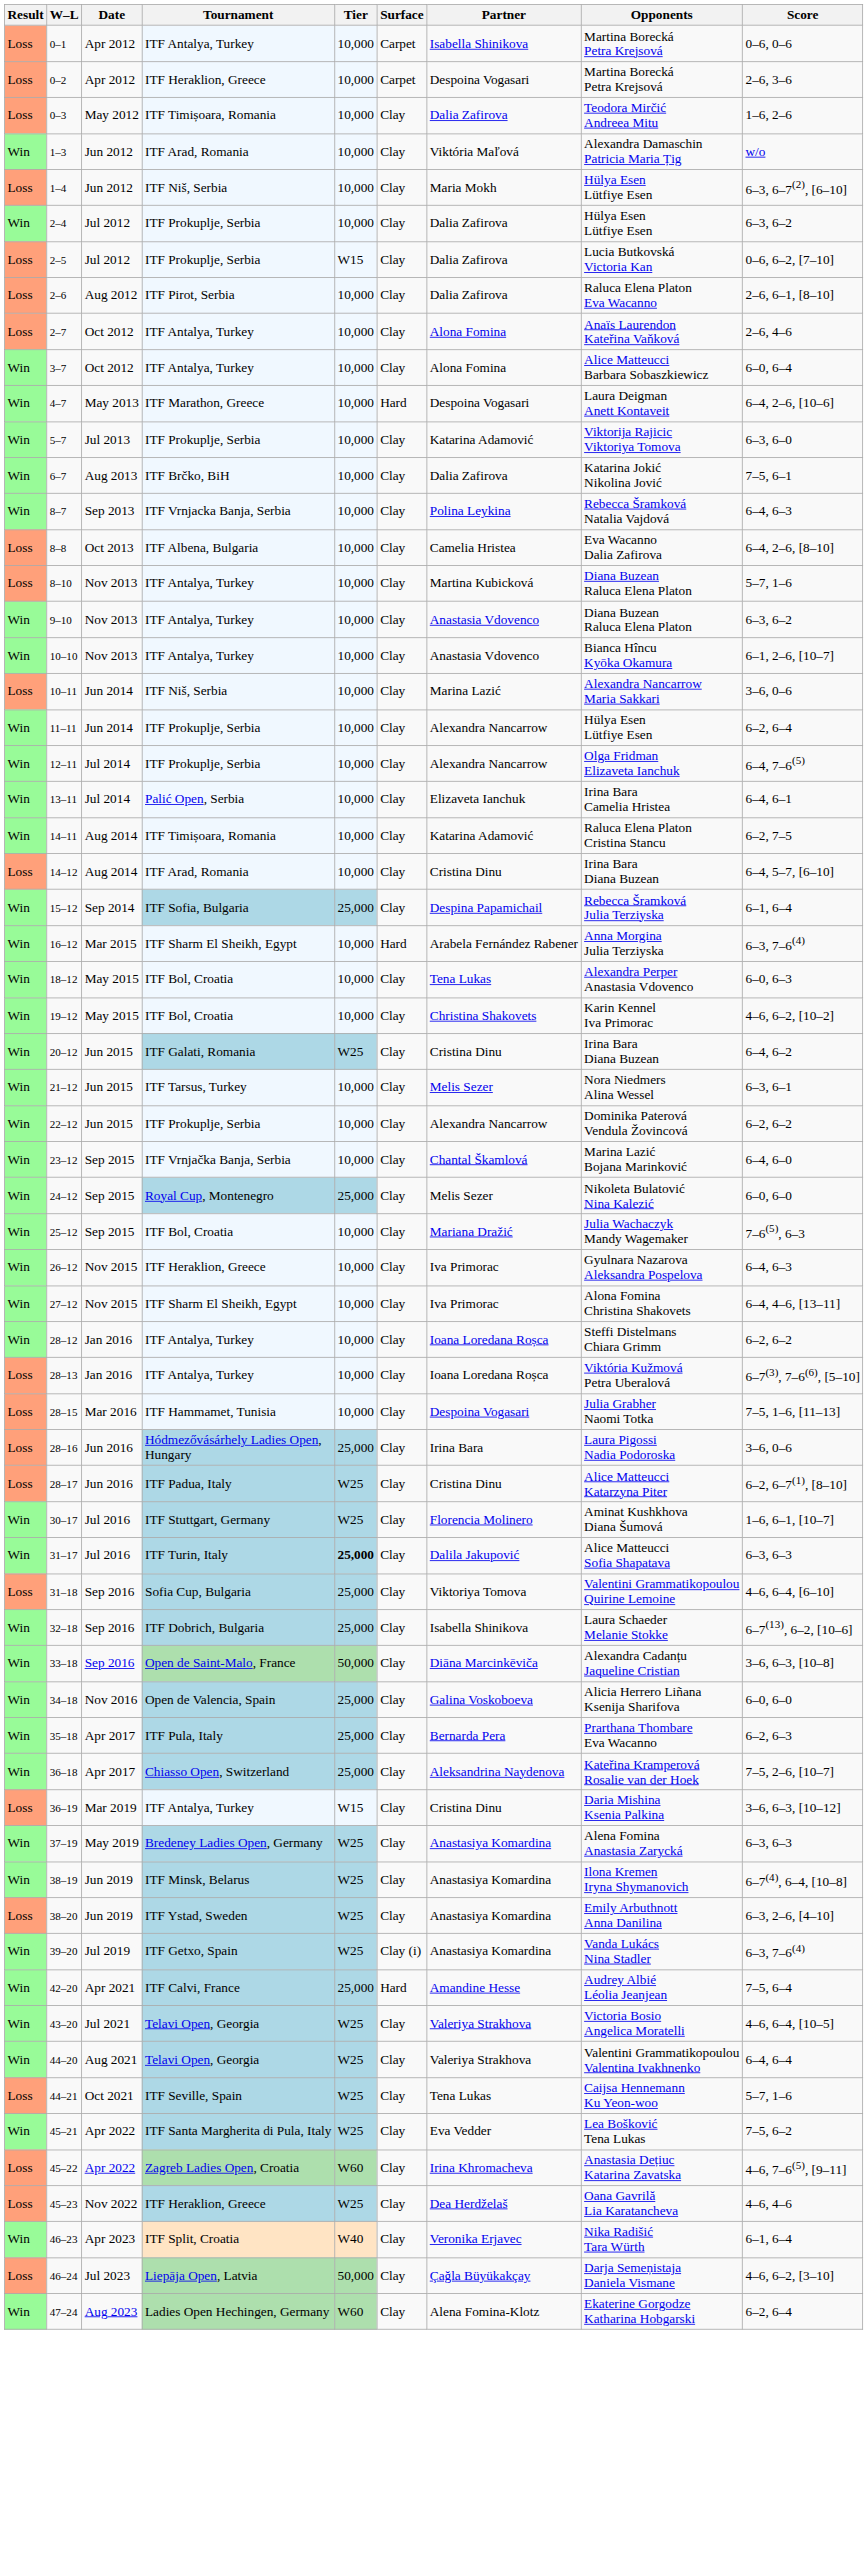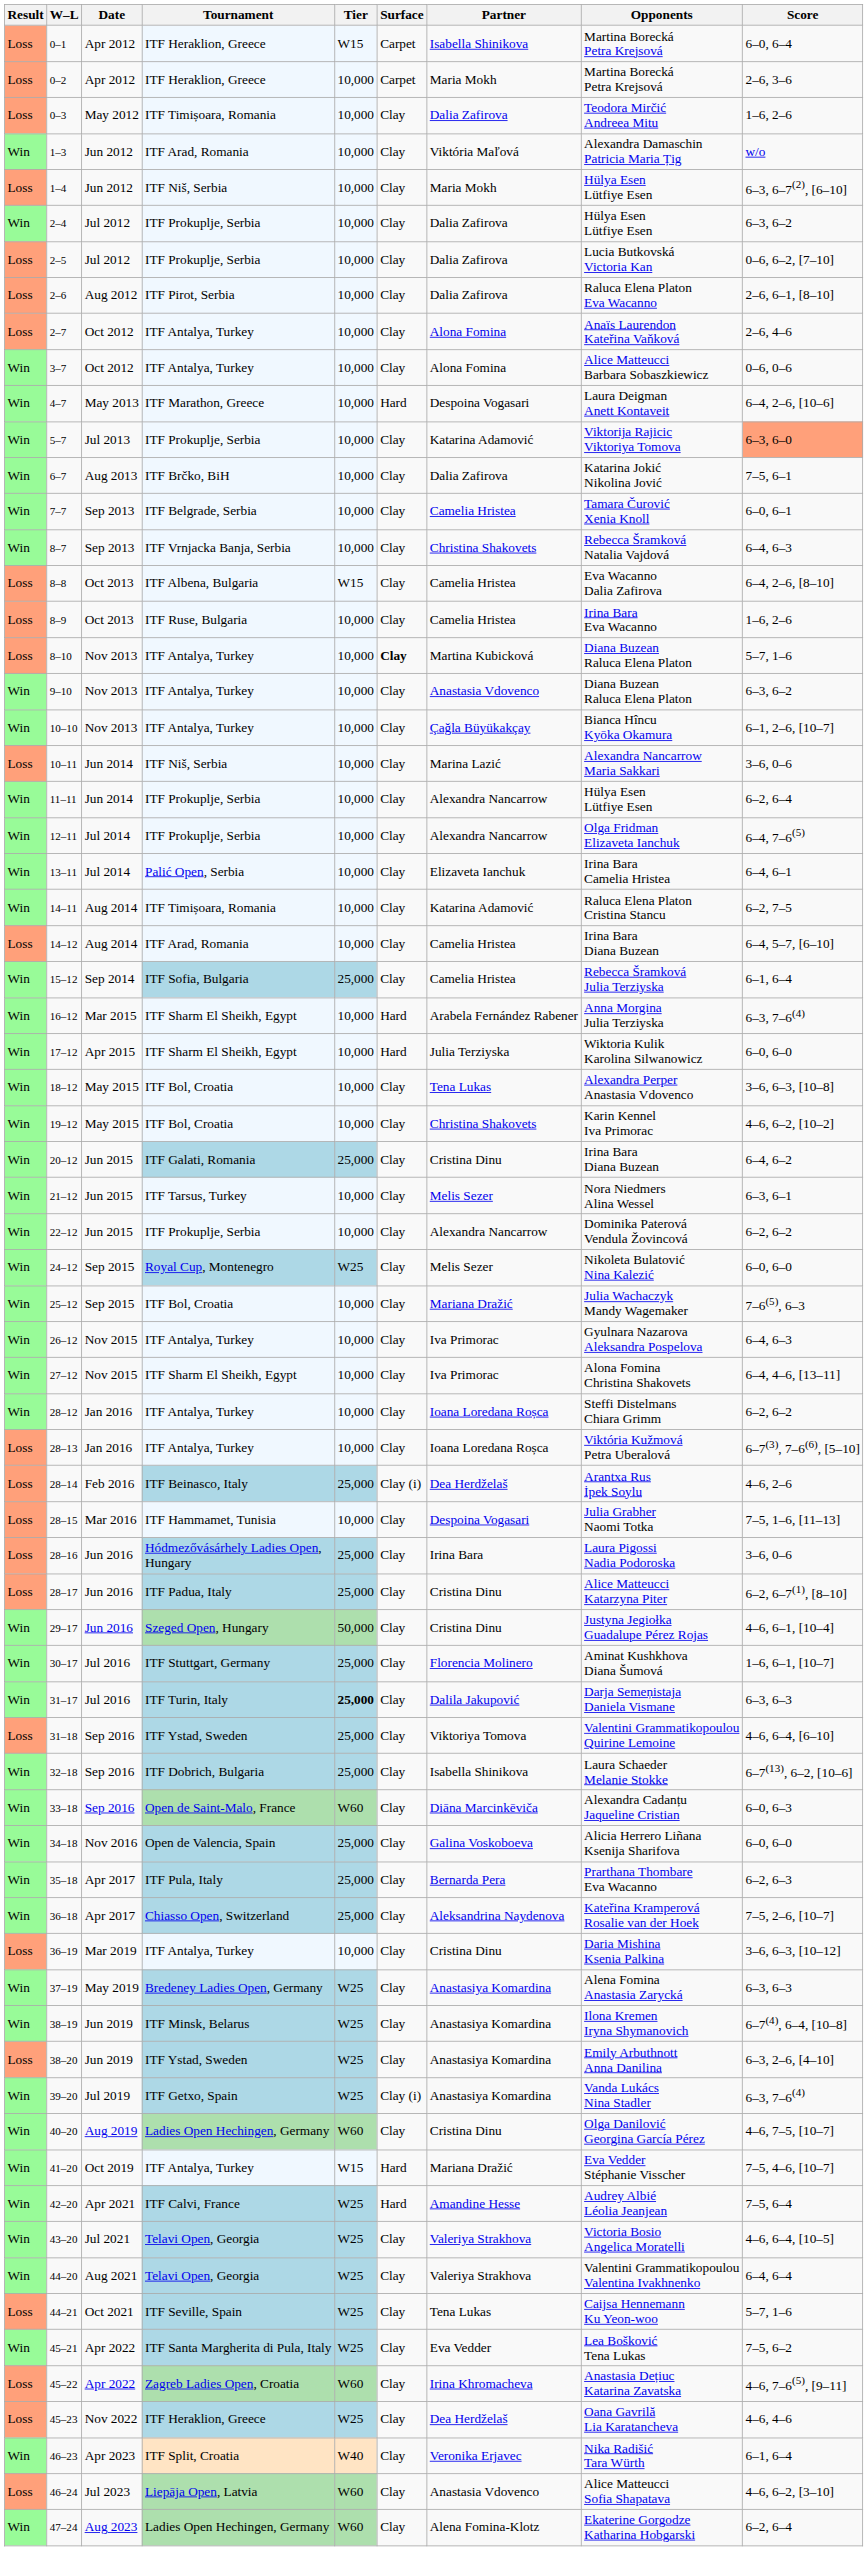0–1 | Tournament: ITF Antalya, Turkey -> ITF Heraklion, Greece
0–1 | Tier: 10,000 -> W15
0–1 | Score: 0–6, 0–6 -> 6–0, 6–4
0–2 | Partner: Despoina Vogasari -> Maria Mokh
2–5 | Tier: W15 -> 10,000
3–7 | Score: 6–0, 6–4 -> 0–6, 0–6
5–7 | Score: no background -> lightsalmon background
+ row: Win | 7–7 | Sep 2013 | ITF Belgrade, Serbia | 10,000 | Clay | Camelia Hristea | Tamara Čurović Xenia Knoll | 6–0, 6–1
8–7 | Partner: Polina Leykina -> Christina Shakovets
8–8 | Tier: 10,000 -> W15
+ row: Loss | 8–9 | Oct 2013 | ITF Ruse, Bulgaria | 10,000 | Clay | Camelia Hristea | Irina Bara Eva Wacanno | 1–6, 2–6
8–10 | Surface: normal -> bold
10–10 | Partner: Anastasia Vdovenco -> Çağla Büyükakçay
14–12 | Partner: Cristina Dinu -> Camelia Hristea
15–12 | Partner: Despina Papamichail -> Camelia Hristea
+ row: Win | 17–12 | Apr 2015 | ITF Sharm El Sheikh, Egypt | 10,000 | Hard | Julia Terziyska | Wiktoria Kulik Karolina Silwanowicz | 6–0, 6–0
18–12 | Score: 6–0, 6–3 -> 3–6, 6–3, [10–8]
20–12 | Tier: W25 -> 25,000
- row: Win | 23–12 | Sep 2015 | ITF Vrnjačka Banja, Serbia | 10,000 | Clay | Chantal Škamlová | Marina Lazić Bojana Marinković | 6–4, 6–0
24–12 | Tier: 25,000 -> W25
26–12 | Tournament: ITF Heraklion, Greece -> ITF Antalya, Turkey
+ row: Loss | 28–14 | Feb 2016 | ITF Beinasco, Italy | 25,000 | Clay (i) | Dea Herdželaš | Arantxa Rus İpek Soylu | 4–6, 2–6
28–17 | Tier: W25 -> 25,000
+ row: Win | 29–17 | Jun 2016 | Szeged Open, Hungary | 50,000 | Clay | Cristina Dinu | Justyna Jegiołka Guadalupe Pérez Rojas | 4–6, 6–1, [10–4]
30–17 | Tier: W25 -> 25,000
31–17 | Opponents: Alice Matteucci Sofia Shapatava -> Darja Semeņistaja Daniela Vismane
31–18 | Tournament: Sofia Cup, Bulgaria -> ITF Ystad, Sweden
33–18 | Tier: 50,000 -> W60
33–18 | Score: 3–6, 6–3, [10–8] -> 6–0, 6–3
36–19 | Tier: W15 -> 10,000
+ row: Win | 40–20 | Aug 2019 | Ladies Open Hechingen, Germany | W60 | Clay | Cristina Dinu | Olga Danilović Georgina García Pérez | 4–6, 7–5, [10–7]
+ row: Win | 41–20 | Oct 2019 | ITF Antalya, Turkey | W15 | Hard | Mariana Dražić | Eva Vedder Stéphanie Visscher | 7–5, 4–6, [10–7]
42–20 | Tier: 25,000 -> W25
46–24 | Tier: 50,000 -> W60
46–24 | Partner: Çağla Büyükakçay -> Anastasia Vdovenco
46–24 | Opponents: Darja Semeņistaja Daniela Vismane -> Alice Matteucci Sofia Shapatava
